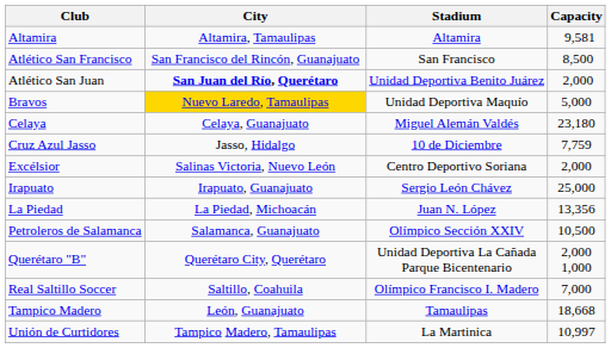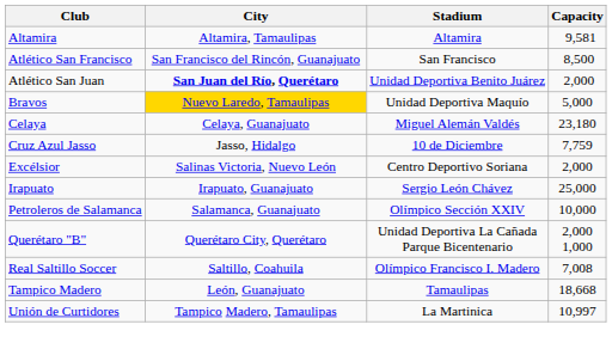- row: La Piedad | La Piedad, Michoacán | Juan N. López | 13,356
Petroleros de Salamanca | Capacity: 10,500 -> 10,000
Real Saltillo Soccer | Capacity: 7,000 -> 7,008
